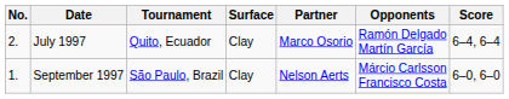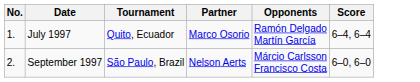- column: Surface | Clay | Clay
July 1997 | No.: 2. -> 1.
September 1997 | No.: 1. -> 2.
